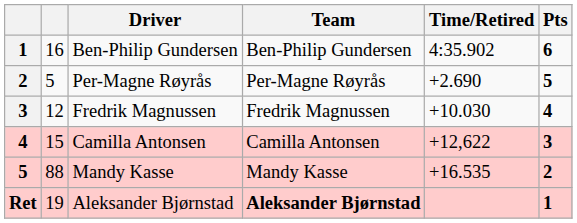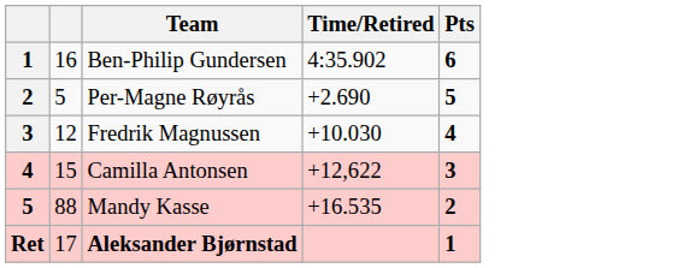- column: Driver | Ben-Philip Gundersen | Per-Magne Røyrås | Fredrik Magnussen | Camilla Antonsen | Mandy Kasse | Aleksander Bjørnstad
Ret | column 2: 19 -> 17
